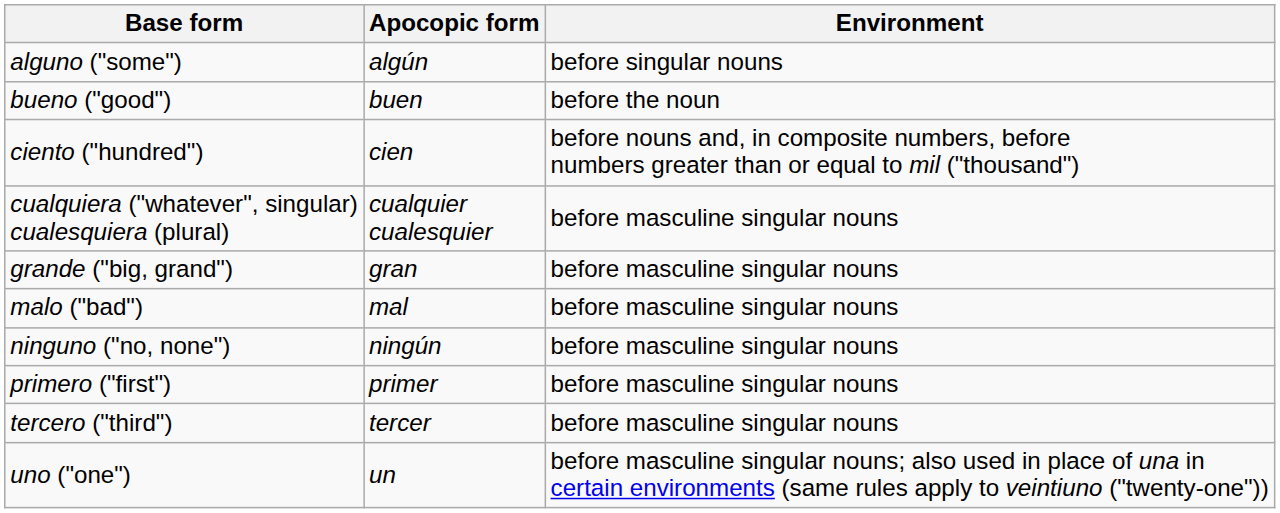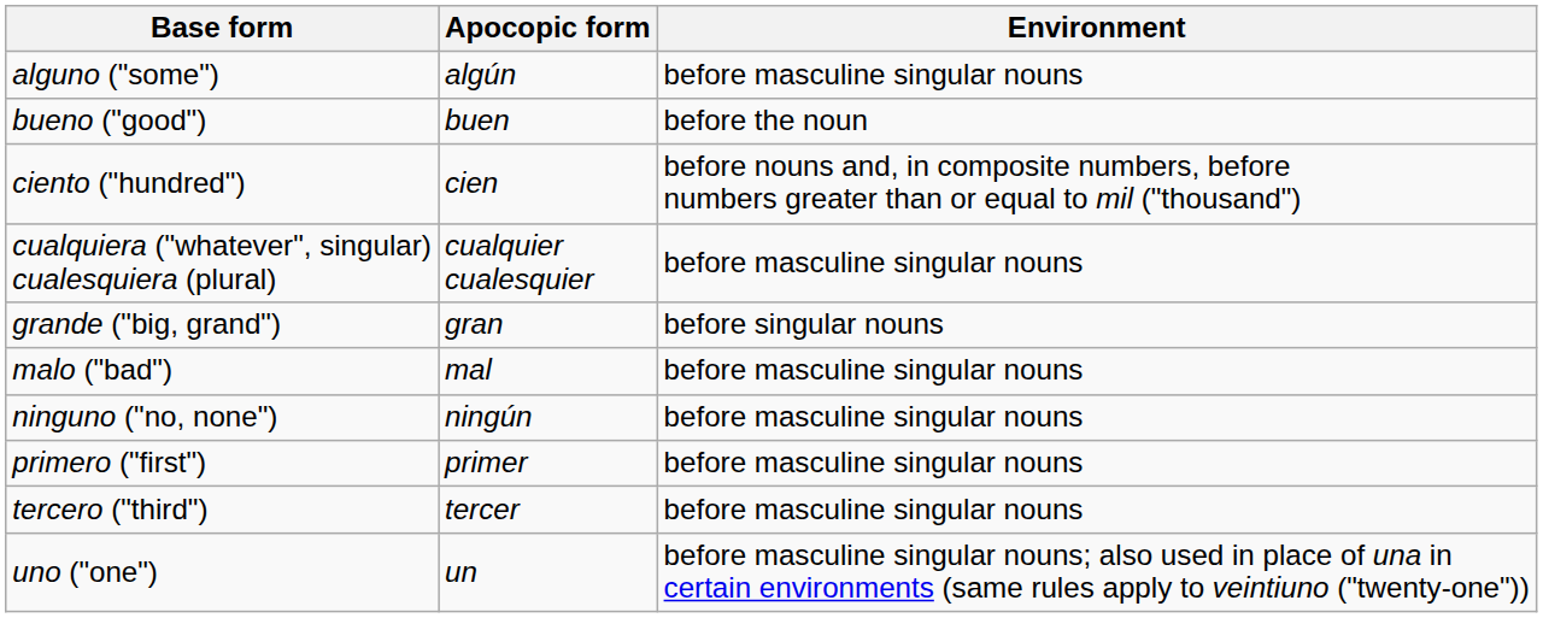alguno ("some") | Environment: before singular nouns -> before masculine singular nouns
grande ("big, grand") | Environment: before masculine singular nouns -> before singular nouns
